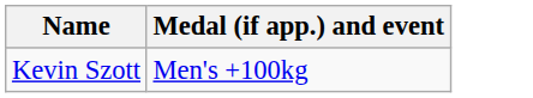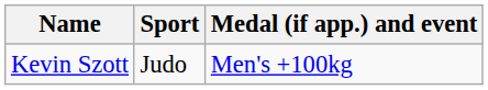+ column: Sport | Judo
